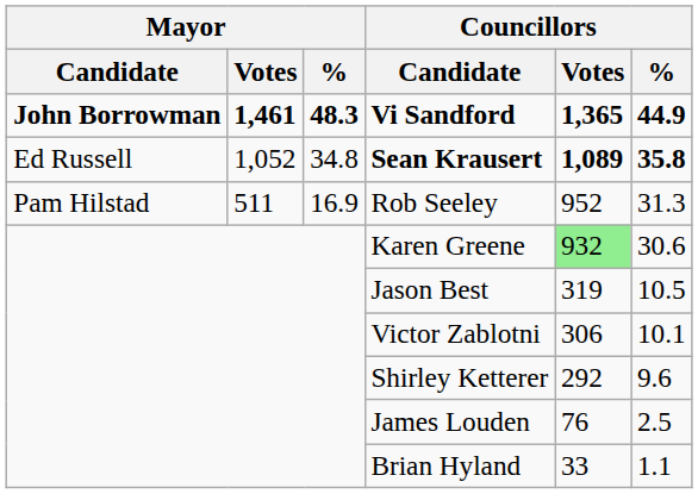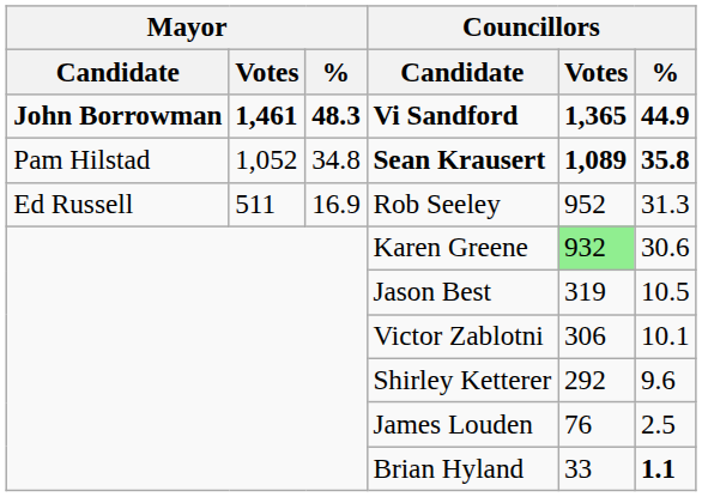Sean Krausert | Mayor / Candidate: Ed Russell -> Pam Hilstad
Rob Seeley | Mayor / Candidate: Pam Hilstad -> Ed Russell
Brian Hyland | Councillors / %: normal -> bold
